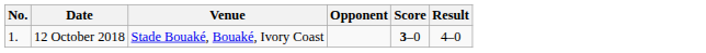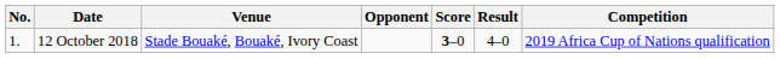+ column: Competition | 2019 Africa Cup of Nations qualification
